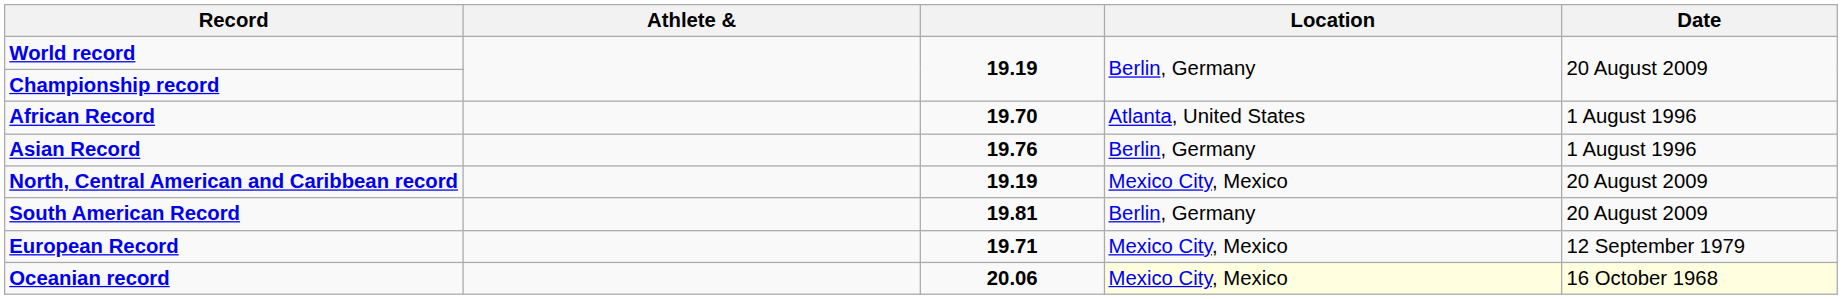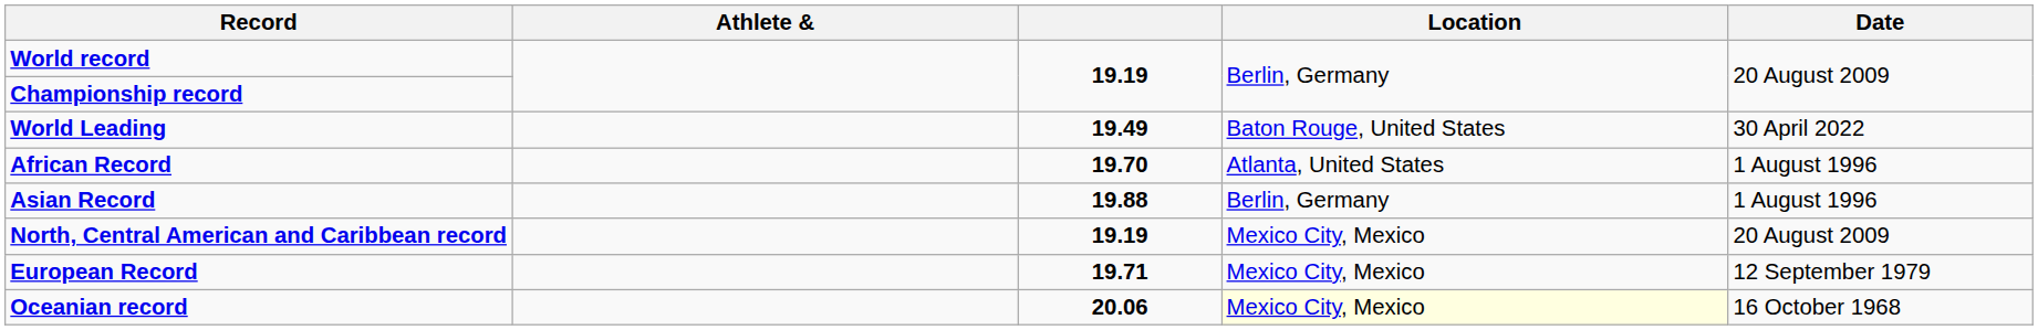+ row: World Leading | 19.49 | Baton Rouge, United States | 30 April 2022
Asian Record | column 3: 19.76 -> 19.88
- row: South American Record | 19.81 | Berlin, Germany | 20 August 2009
Oceanian record | Date: lightyellow background -> no background
